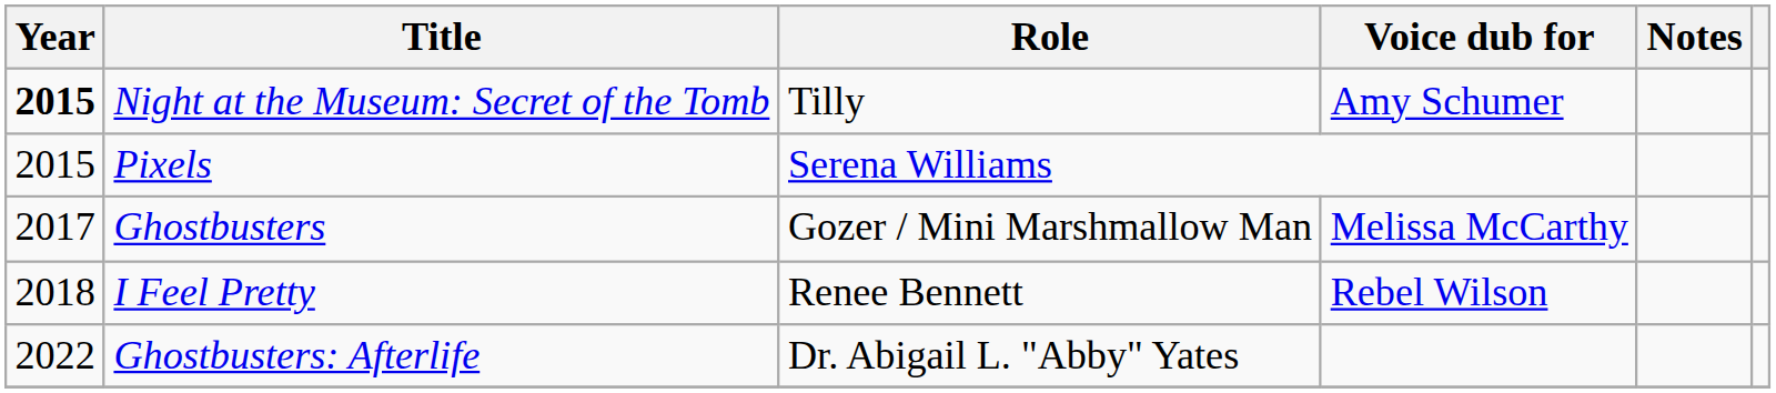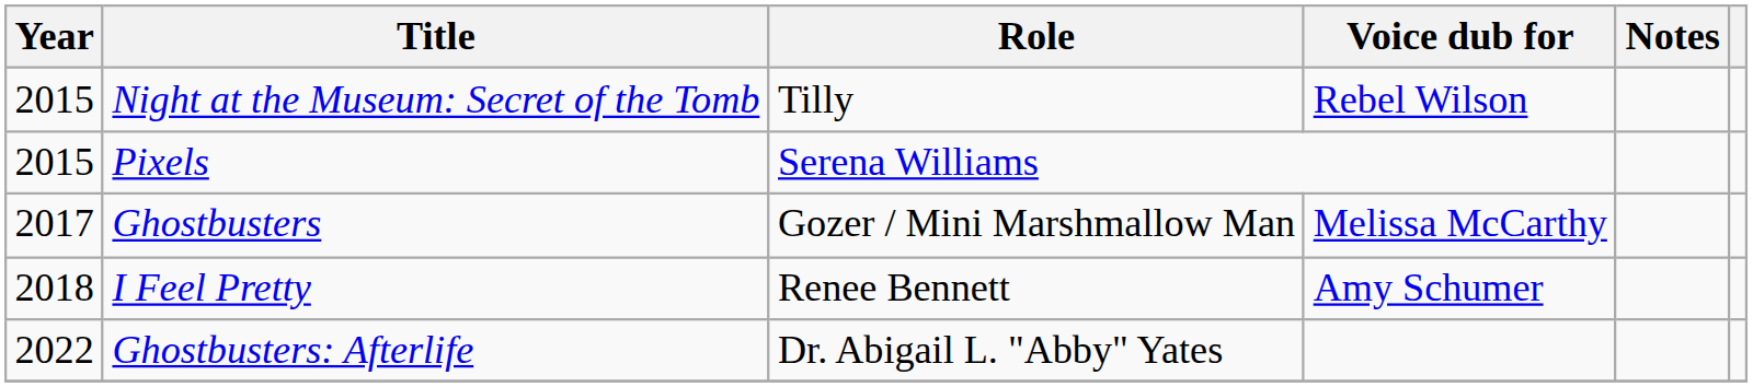Night at the Museum: Secret of the Tomb | Year: bold -> normal
Night at the Museum: Secret of the Tomb | Voice dub for: Amy Schumer -> Rebel Wilson
I Feel Pretty | Voice dub for: Rebel Wilson -> Amy Schumer
